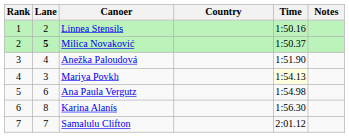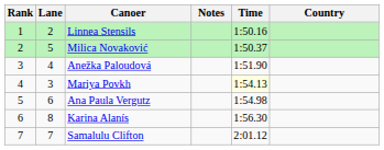columns swapped: Country <-> Notes
Milica Novaković | Lane: bold -> normal
